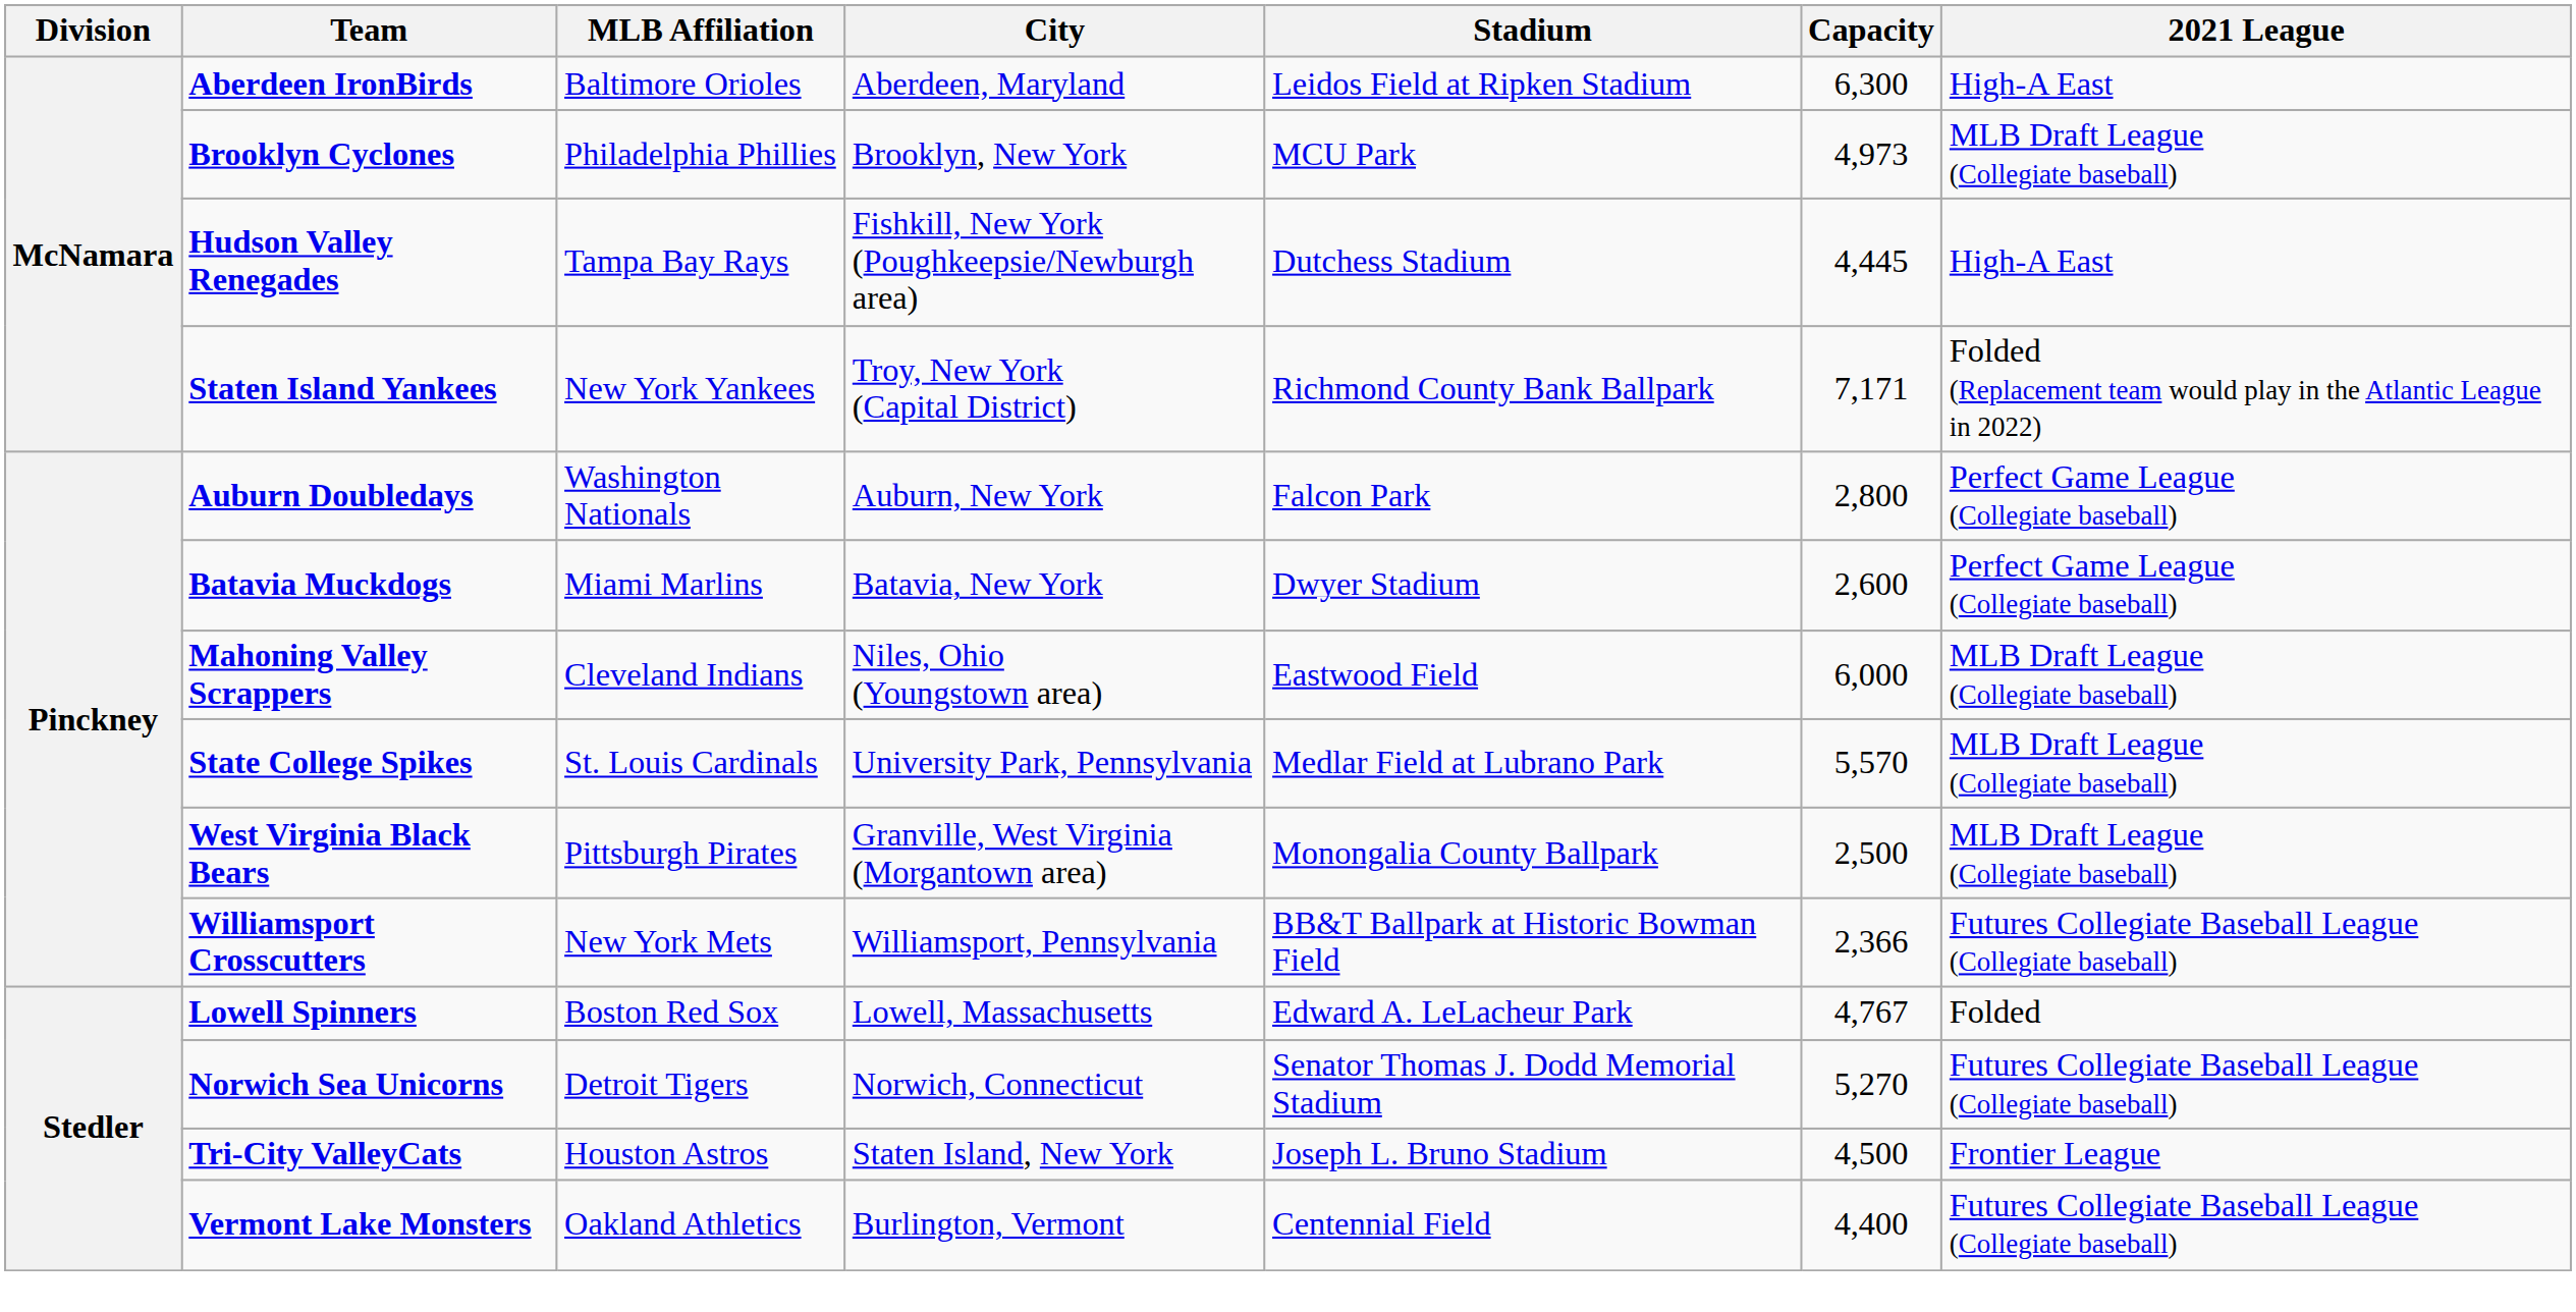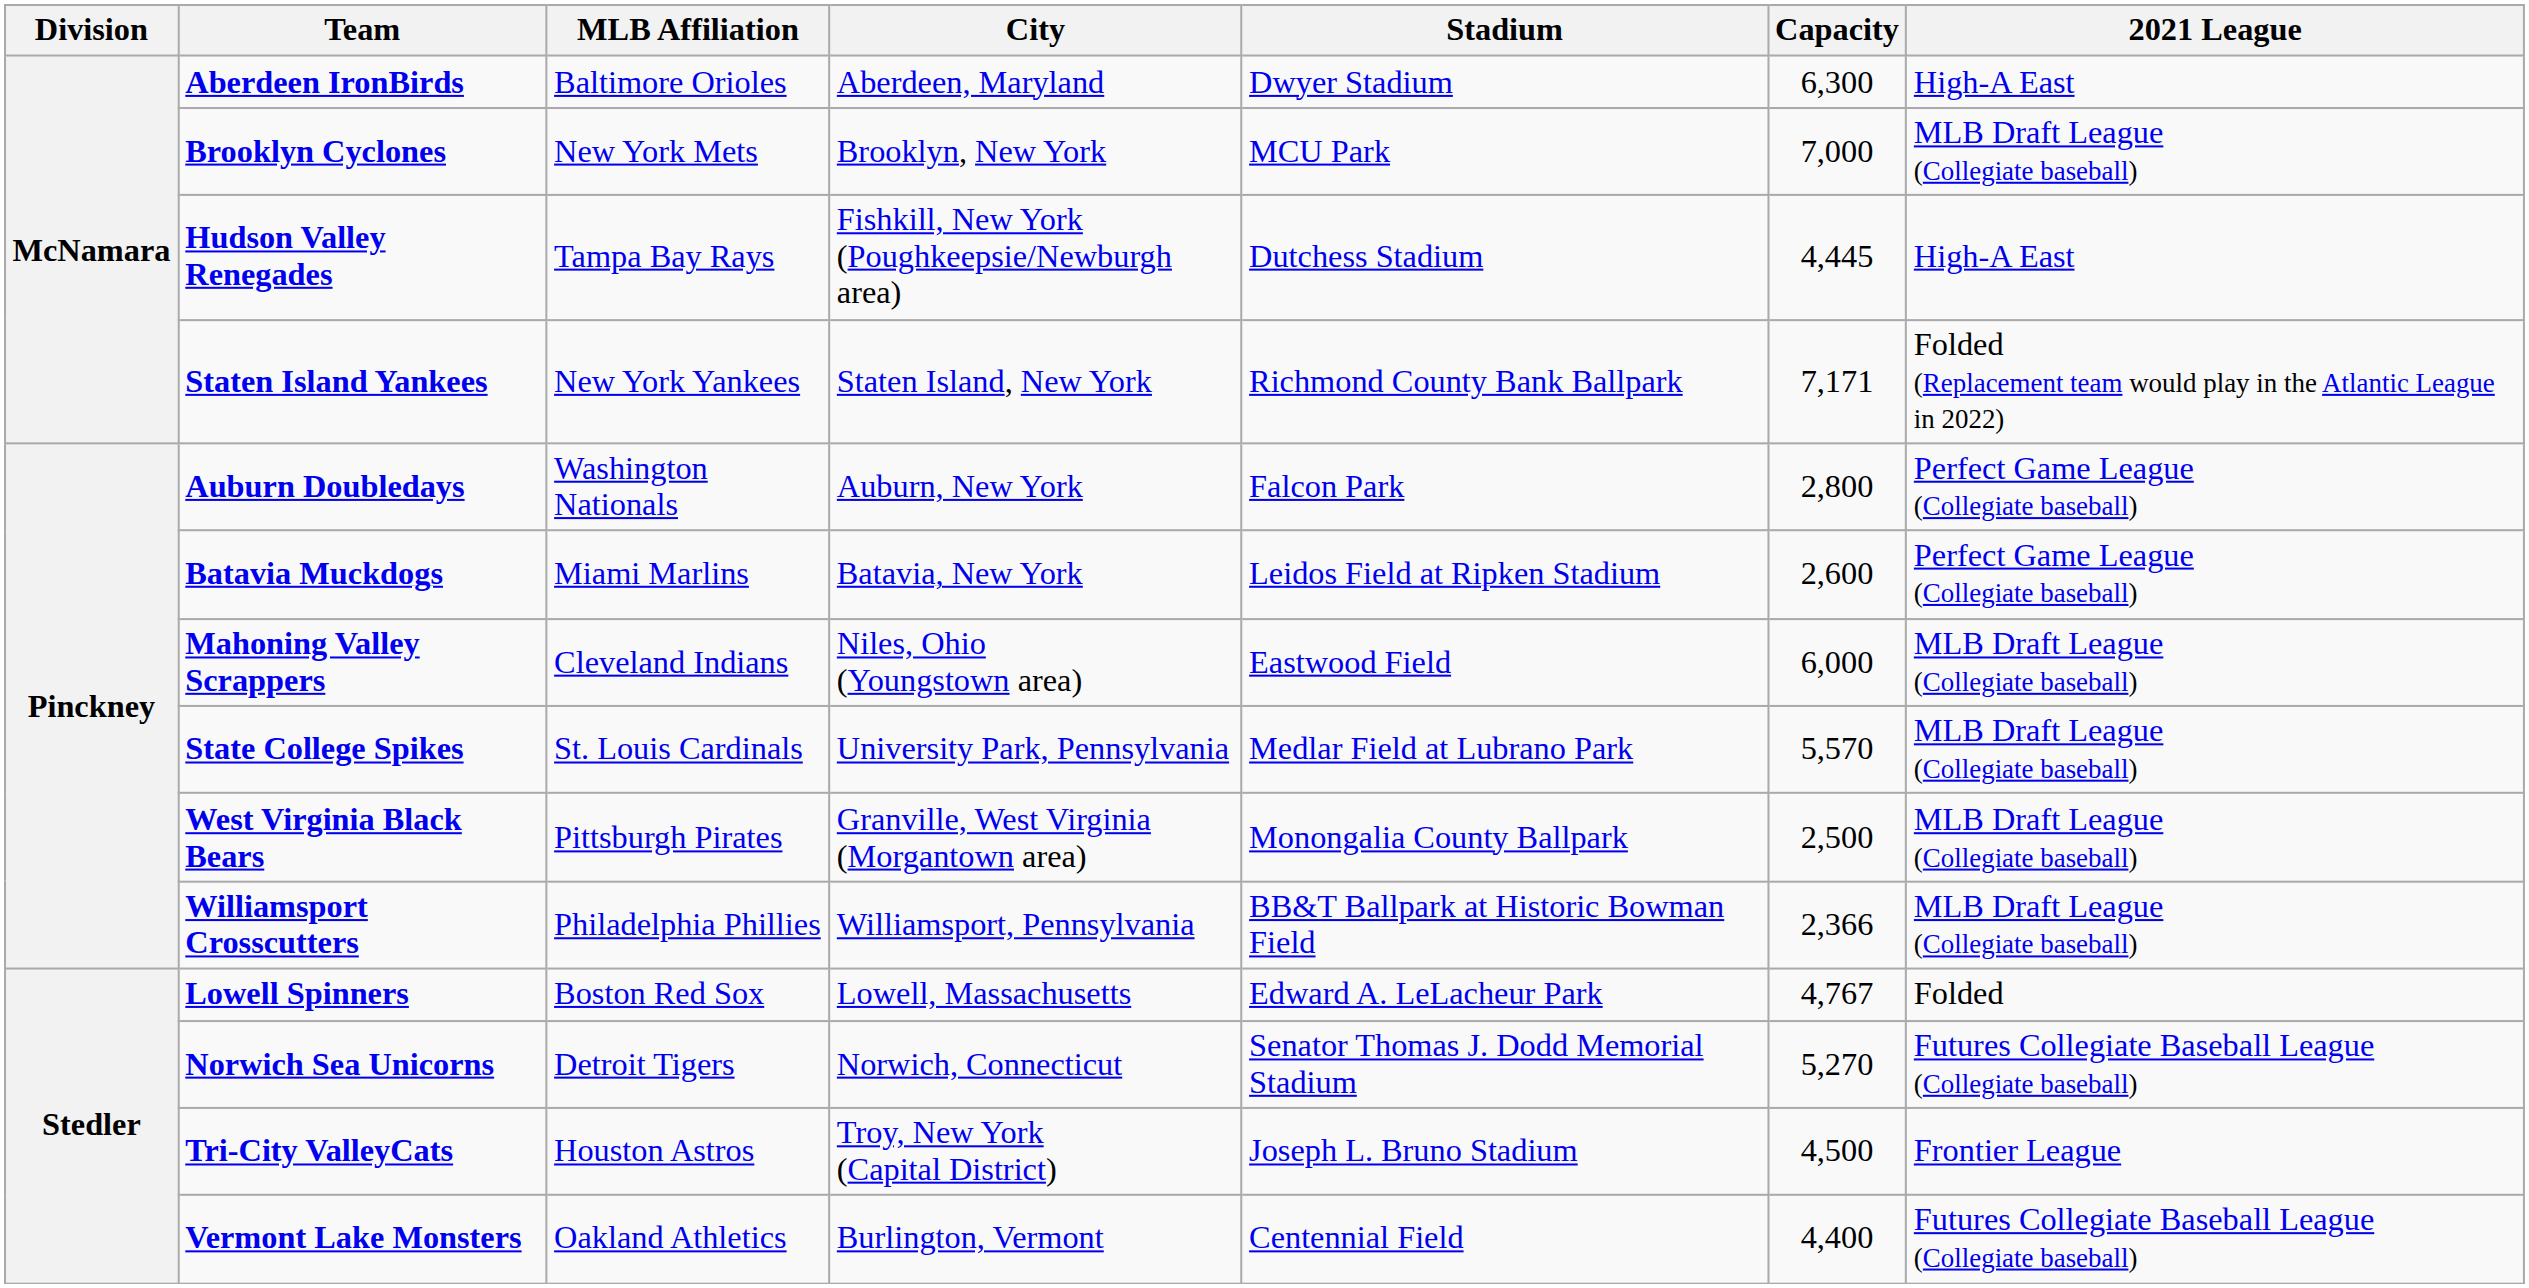Aberdeen IronBirds | Stadium: Leidos Field at Ripken Stadium -> Dwyer Stadium
Brooklyn Cyclones | MLB Affiliation: Philadelphia Phillies -> New York Mets
Brooklyn Cyclones | Capacity: 4,973 -> 7,000
Staten Island Yankees | City: Troy, New York (Capital District) -> Staten Island, New York
Batavia Muckdogs | Stadium: Dwyer Stadium -> Leidos Field at Ripken Stadium
Williamsport Crosscutters | MLB Affiliation: New York Mets -> Philadelphia Phillies
Williamsport Crosscutters | 2021 League: Futures Collegiate Baseball League (Collegiate baseball) -> MLB Draft League (Collegiate baseball)
Tri-City ValleyCats | City: Staten Island, New York -> Troy, New York (Capital District)
